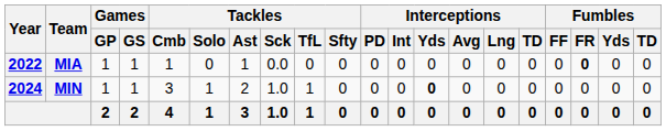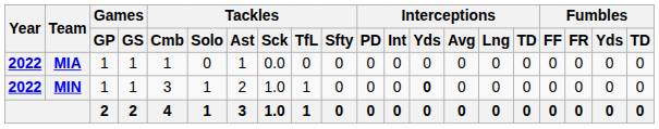MIA | Fumbles / FR: bold -> normal
MIN | Year: 2024 -> 2022
